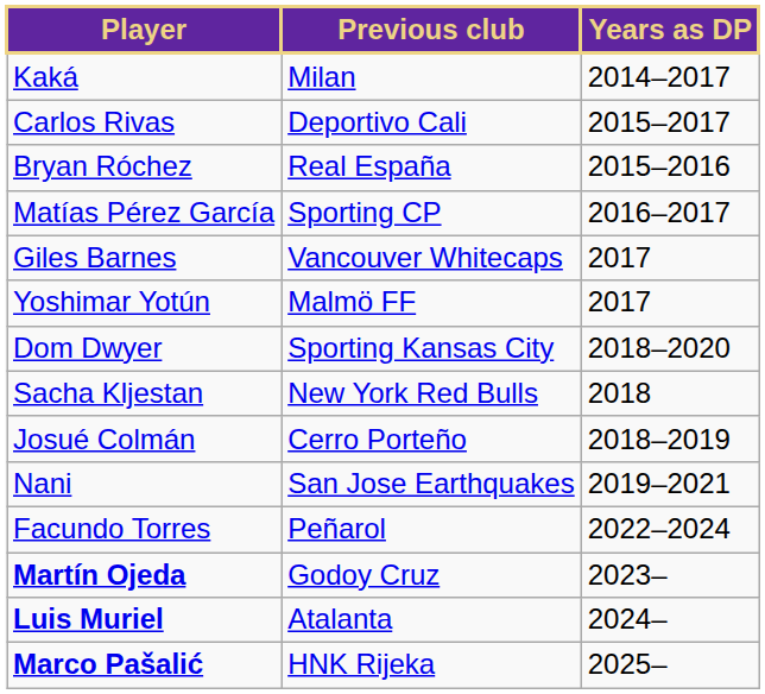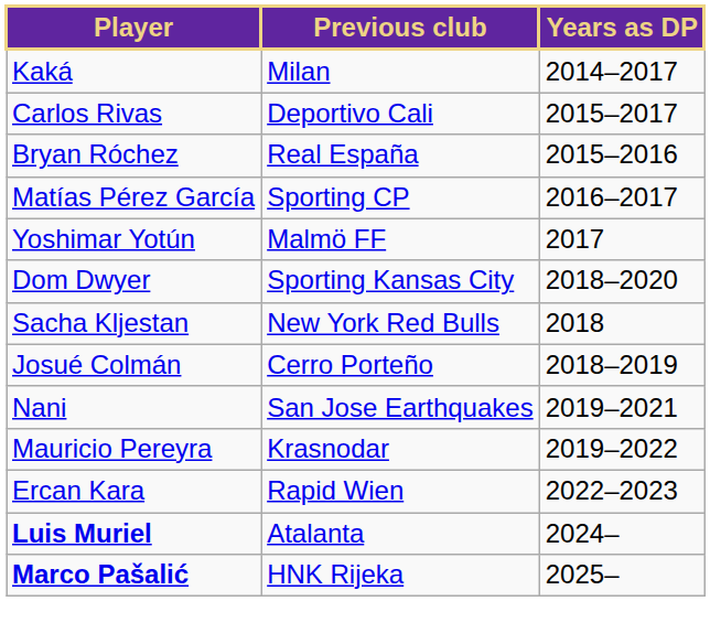- row: Giles Barnes | Vancouver Whitecaps | 2017
+ row: Mauricio Pereyra | Krasnodar | 2019–2022
- row: Facundo Torres | Peñarol | 2022–2024
+ row: Ercan Kara | Rapid Wien | 2022–2023
- row: Martín Ojeda | Godoy Cruz | 2023–
